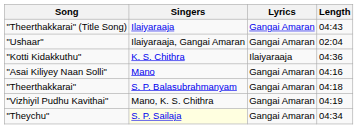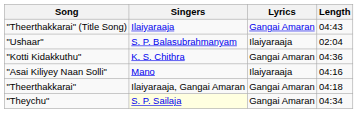"Ushaar" | Singers: Ilaiyaraaja, Gangai Amaran -> S. P. Balasubrahmanyam
"Ushaar" | Lyrics: Gangai Amaran -> Ilaiyaraaja
"Kotti Kidakkuthu" | Lyrics: Ilaiyaraaja -> Gangai Amaran
"Asai Kiliyey Naan Solli" | Lyrics: Gangai Amaran -> Ilaiyaraaja
"Theerthakkarai" | Singers: S. P. Balasubrahmanyam -> Ilaiyaraaja, Gangai Amaran
- row: "Vizhiyil Pudhu Kavithai" | Mano, K. S. Chithra | Gangai Amaran | 04:19
